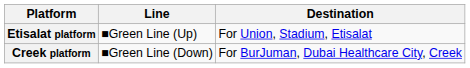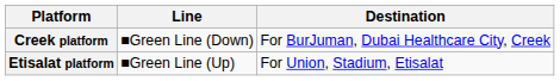rows swapped: Etisalat platform <-> Creek platform
